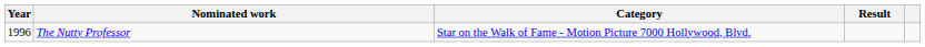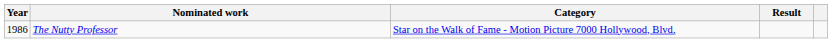The Nutty Professor | Year: 1996 -> 1986
